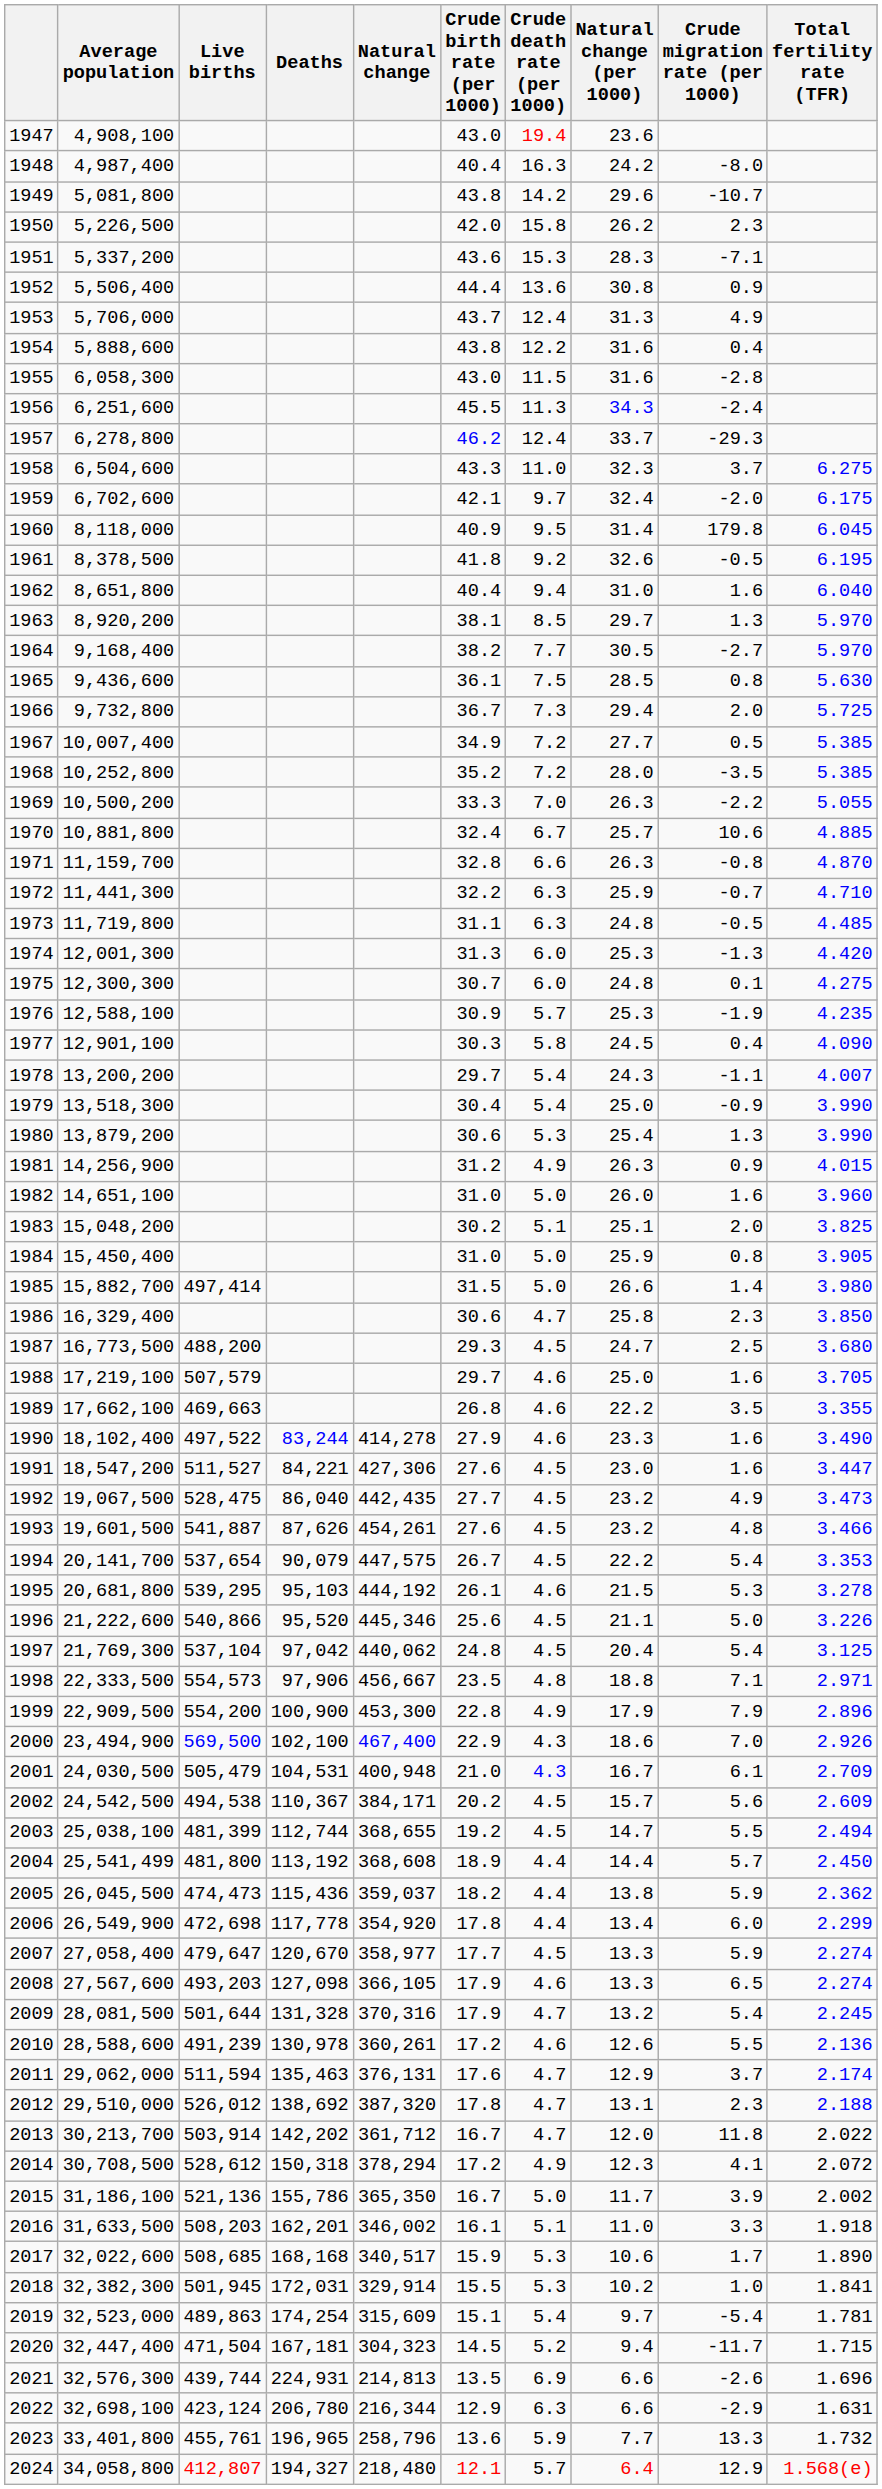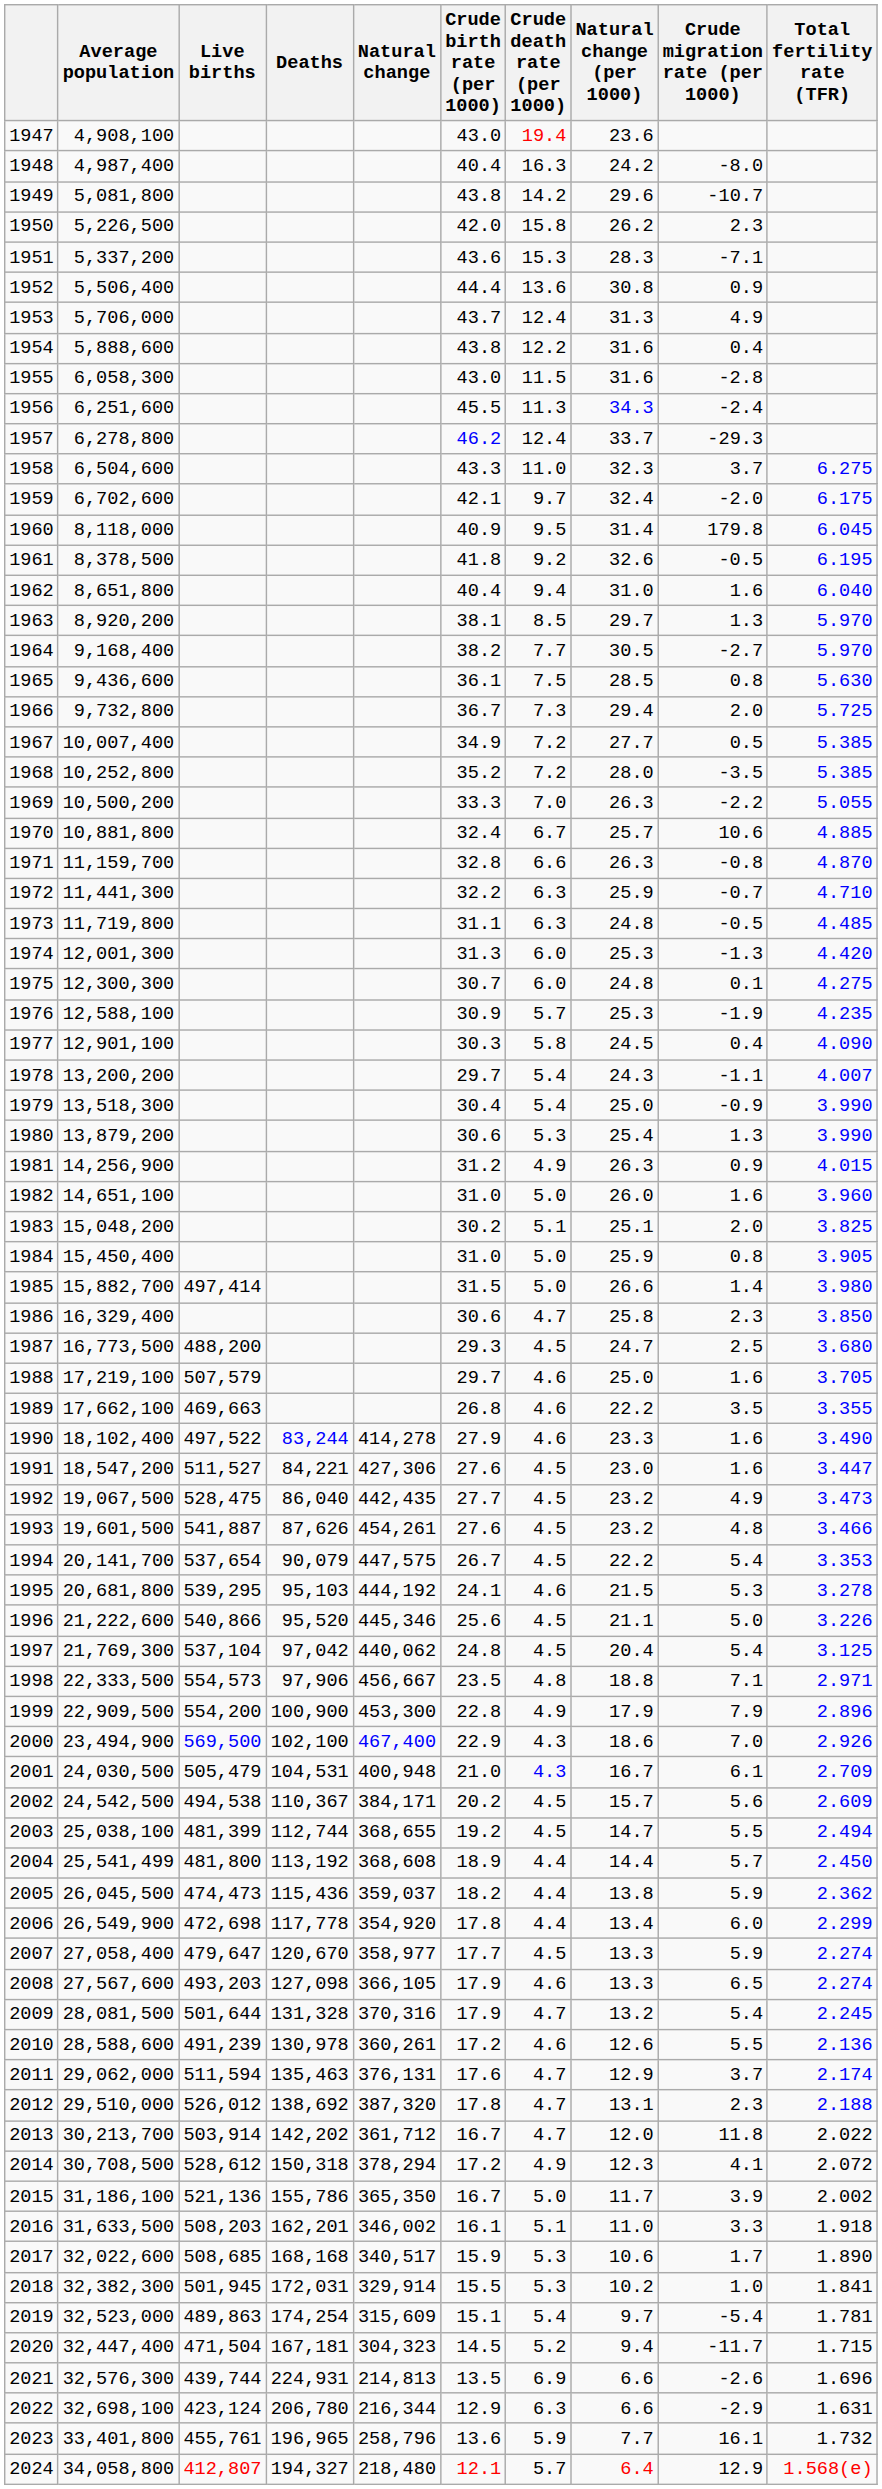1995 | Crude birth rate (per 1000): 26.1 -> 24.1
2023 | Crude migration rate (per 1000): 13.3 -> 16.1
